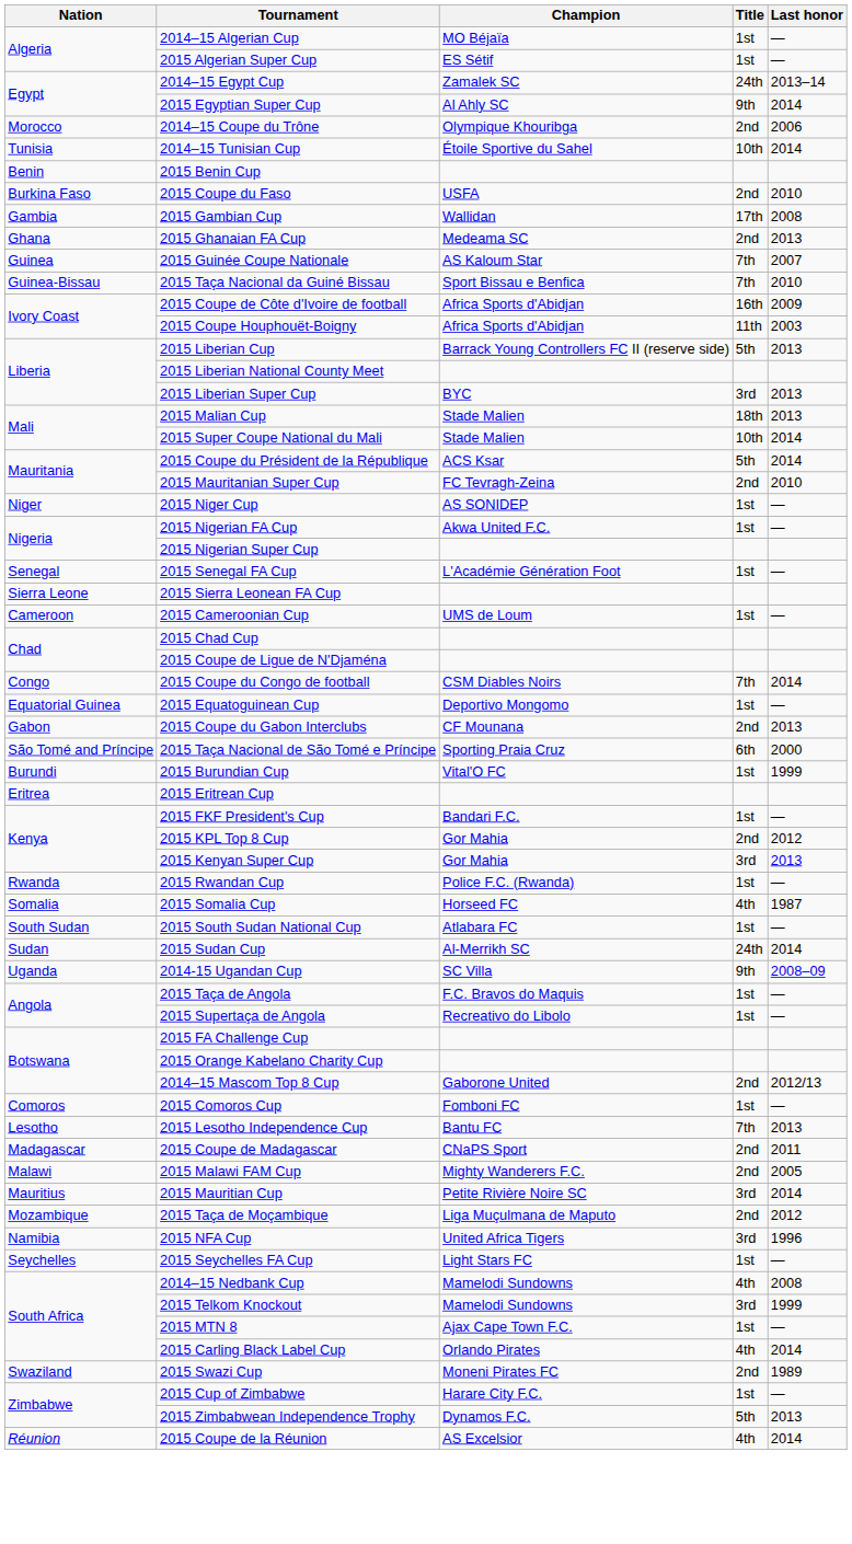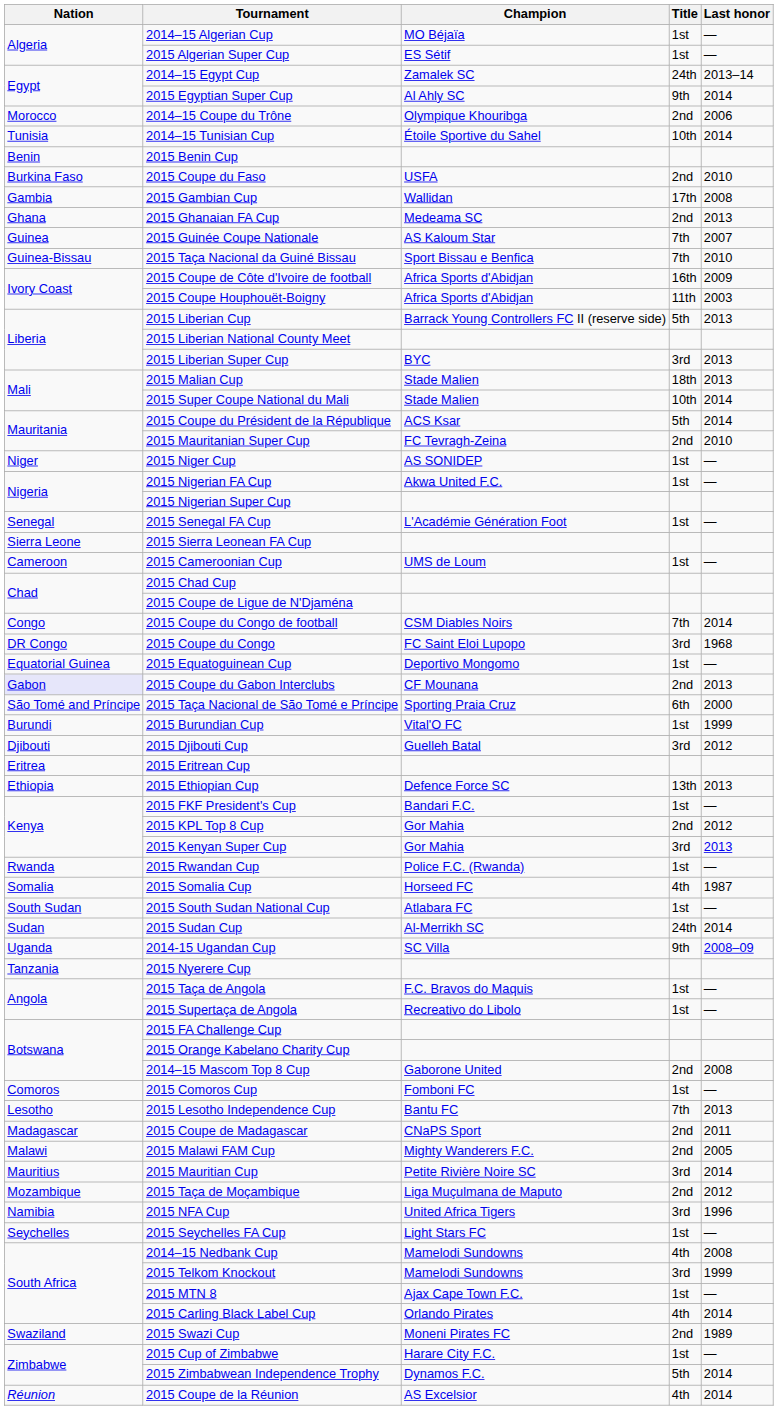+ row: DR Congo | 2015 Coupe du Congo | FC Saint Eloi Lupopo | 3rd | 1968
2015 Coupe du Gabon Interclubs | Nation: no background -> lavender background
+ row: Djibouti | 2015 Djibouti Cup | Guelleh Batal | 3rd | 2012
+ row: Ethiopia | 2015 Ethiopian Cup | Defence Force SC | 13th | 2013
+ row: Tanzania | 2015 Nyerere Cup
2014–15 Mascom Top 8 Cup | Last honor: 2012/13 -> 2008
2015 Zimbabwean Independence Trophy | Last honor: 2013 -> 2014
